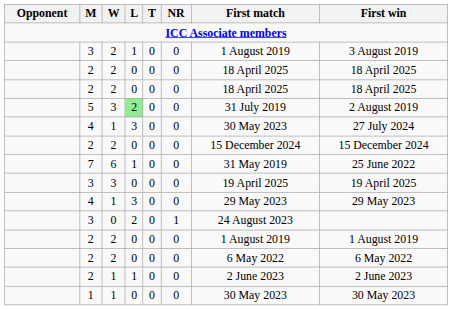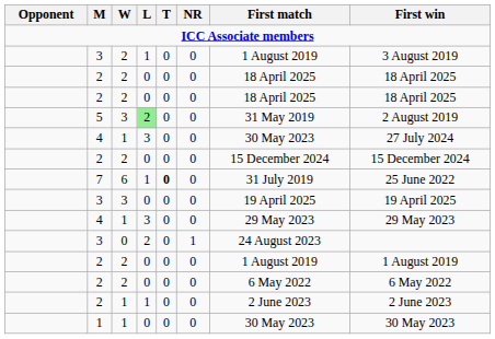5 | First match: 31 July 2019 -> 31 May 2019
7 | T: normal -> bold
7 | First match: 31 May 2019 -> 31 July 2019
